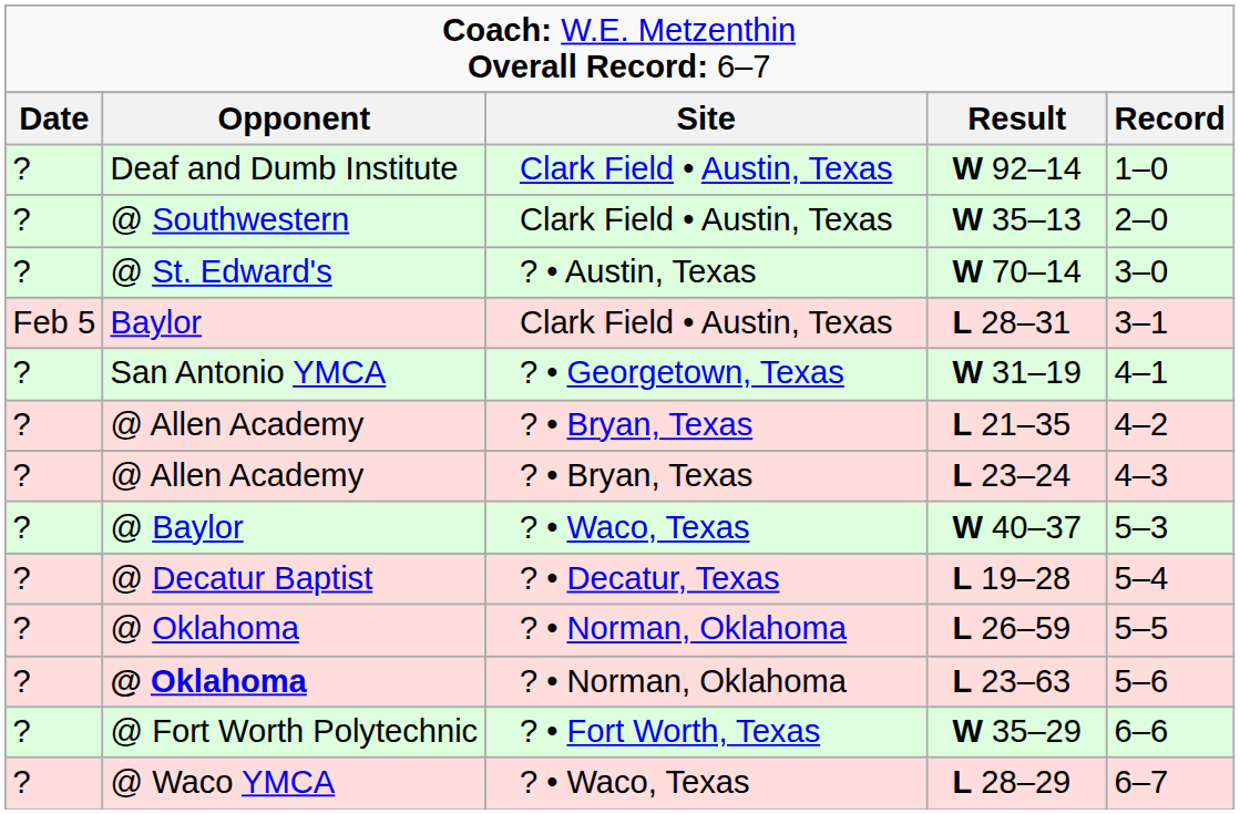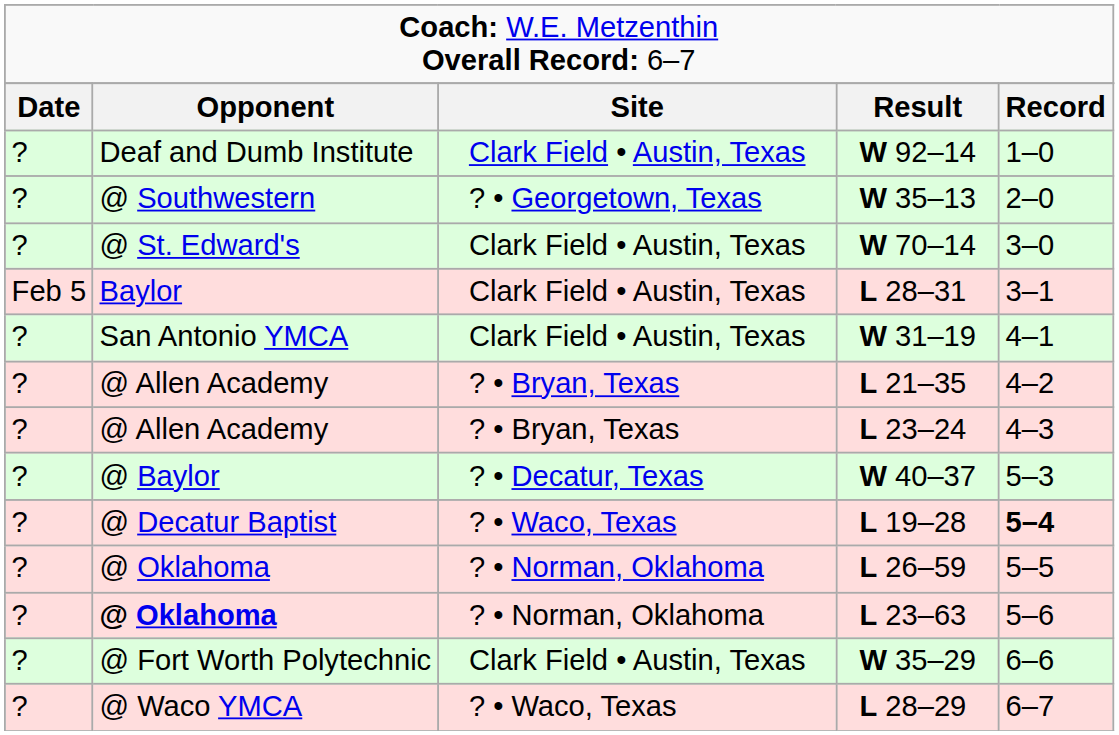W 35–13 | column 3: Clark Field • Austin, Texas -> ? • Georgetown, Texas
W 70–14 | column 3: ? • Austin, Texas -> Clark Field • Austin, Texas
W 31–19 | column 3: ? • Georgetown, Texas -> Clark Field • Austin, Texas
W 40–37 | column 3: ? • Waco, Texas -> ? • Decatur, Texas
L 19–28 | column 3: ? • Decatur, Texas -> ? • Waco, Texas
L 19–28 | column 5: normal -> bold
W 35–29 | column 3: ? • Fort Worth, Texas -> Clark Field • Austin, Texas
